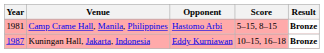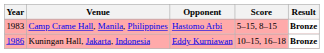Camp Crame Hall, Manila, Philippines | Year: 1981 -> 1983
Kuningan Hall, Jakarta, Indonesia | Year: 1987 -> 1986
